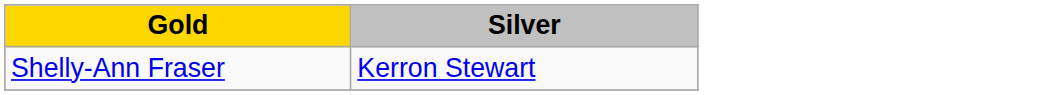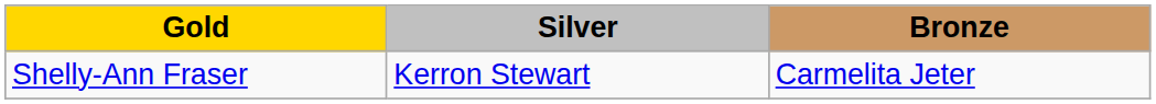+ column: Bronze | Carmelita Jeter
